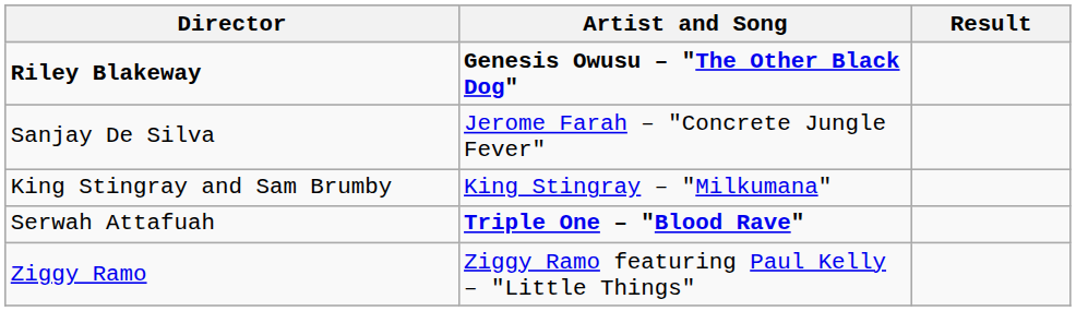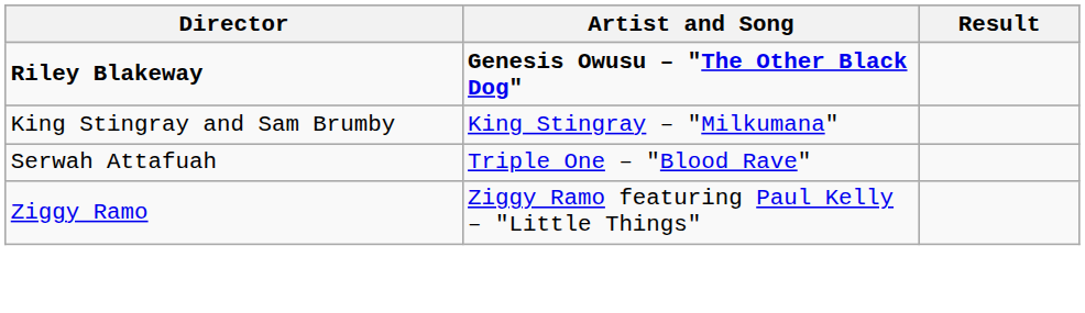- row: Sanjay De Silva | Jerome Farah – "Concrete Jungle Fever"
Serwah Attafuah | Artist and Song: bold -> normal
